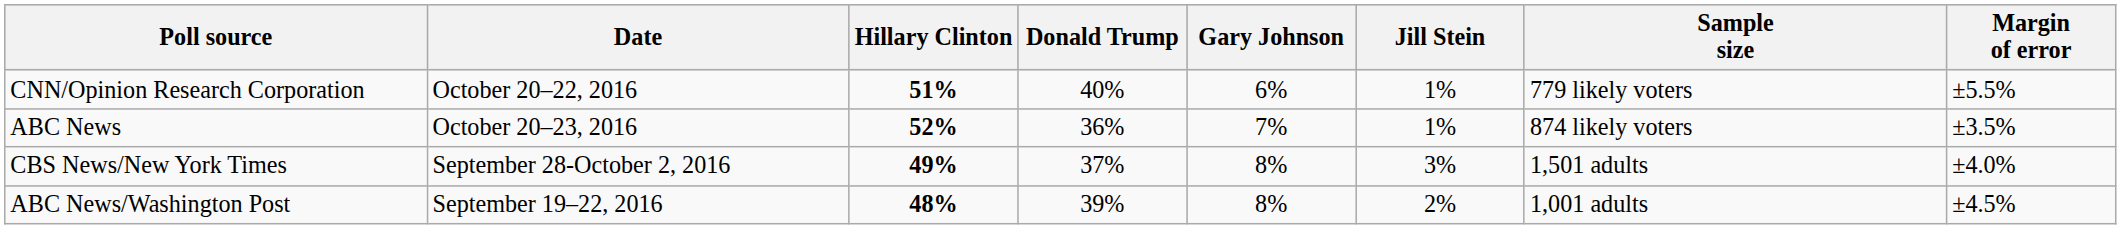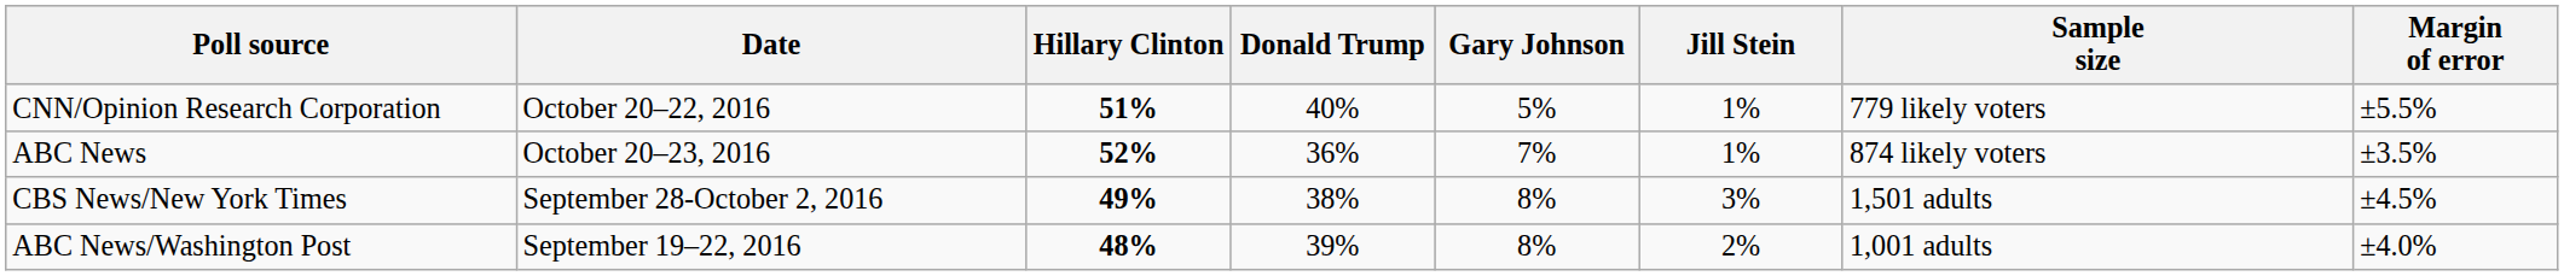CNN/Opinion Research Corporation | Gary Johnson: 6% -> 5%
CBS News/New York Times | Donald Trump: 37% -> 38%
CBS News/New York Times | Margin of error: ±4.0% -> ±4.5%
ABC News/Washington Post | Margin of error: ±4.5% -> ±4.0%
